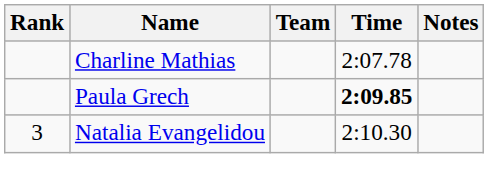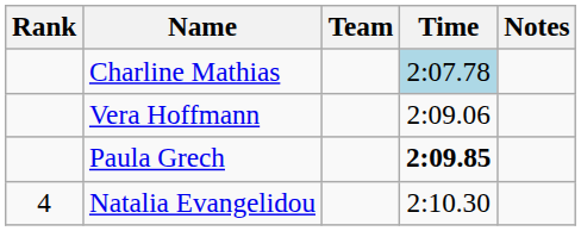Charline Mathias | Time: no background -> lightblue background
+ row: Vera Hoffmann | 2:09.06
Natalia Evangelidou | Rank: 3 -> 4
